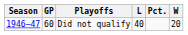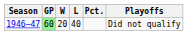columns swapped: W <-> Playoffs
1946–47 | GP: no background -> lightgreen background
